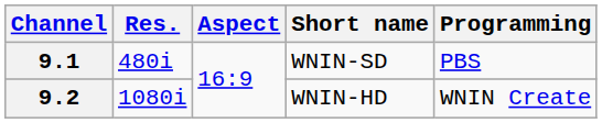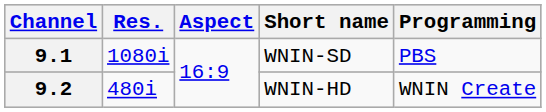9.1 | Res.: 480i -> 1080i
9.2 | Res.: 1080i -> 480i
